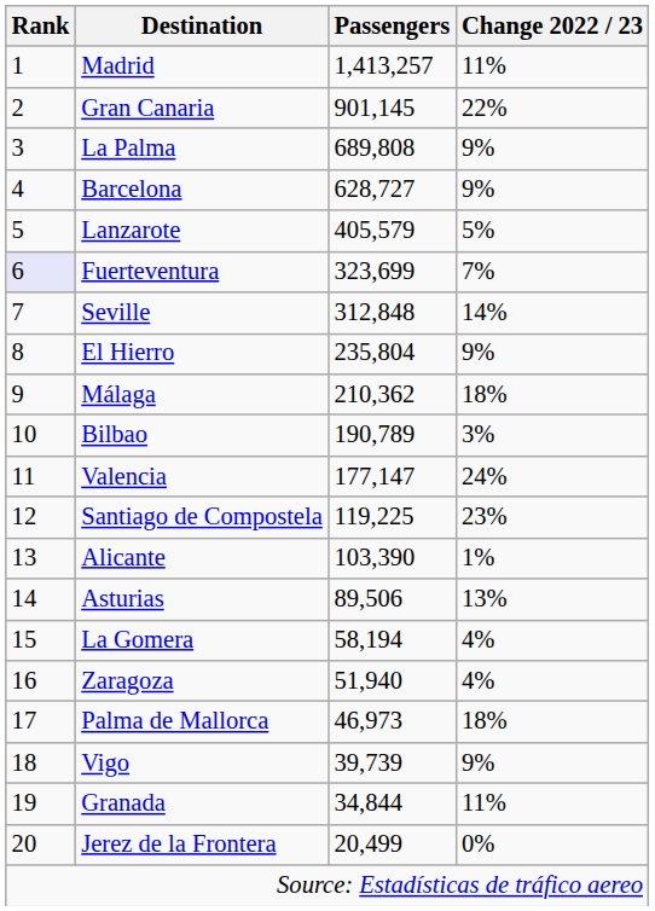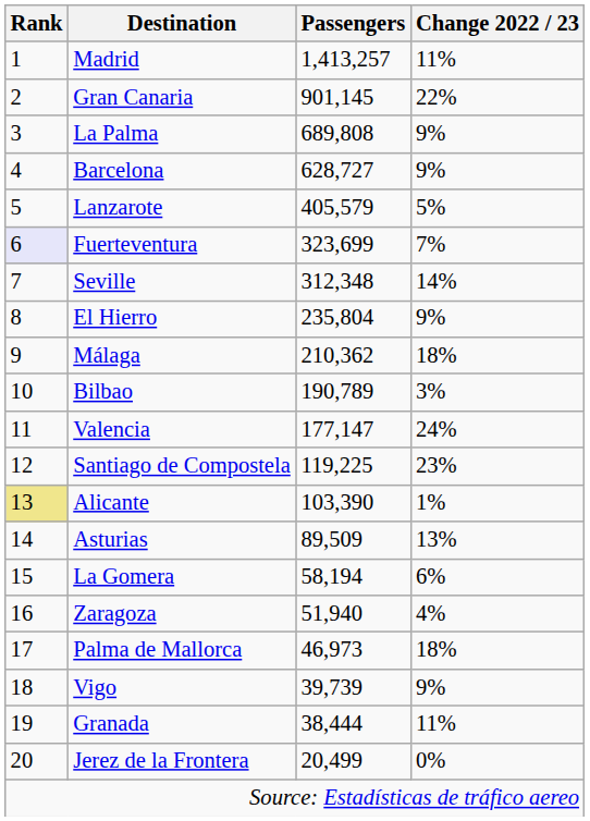Seville | Passengers: 312,848 -> 312,348
Alicante | Rank: no background -> khaki background
Asturias | Passengers: 89,506 -> 89,509
La Gomera | Change 2022 / 23: 4% -> 6%
Granada | Passengers: 34,844 -> 38,444
